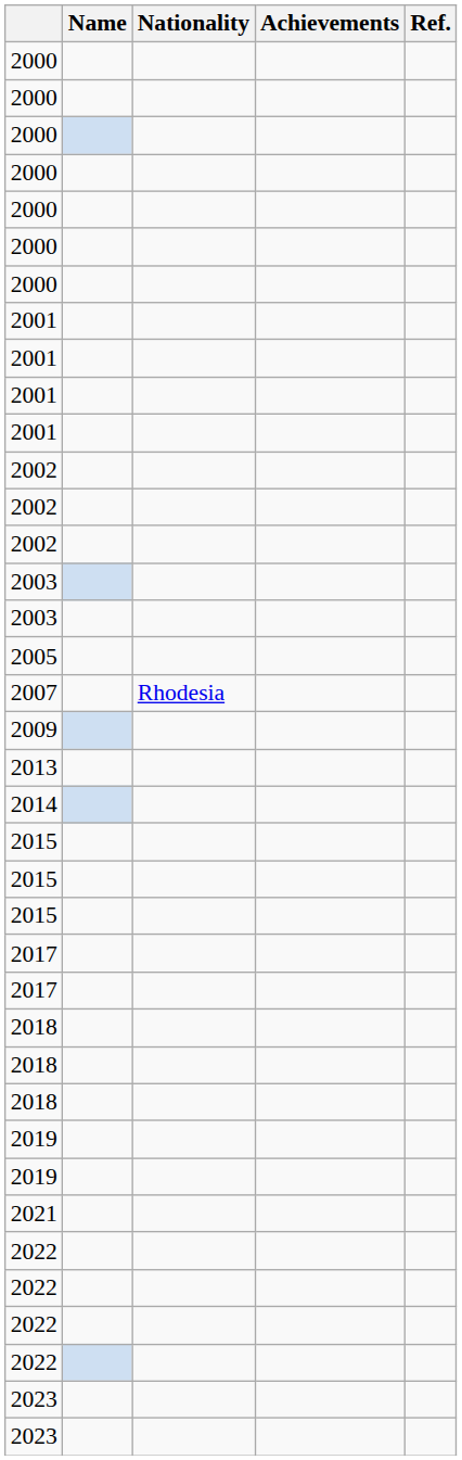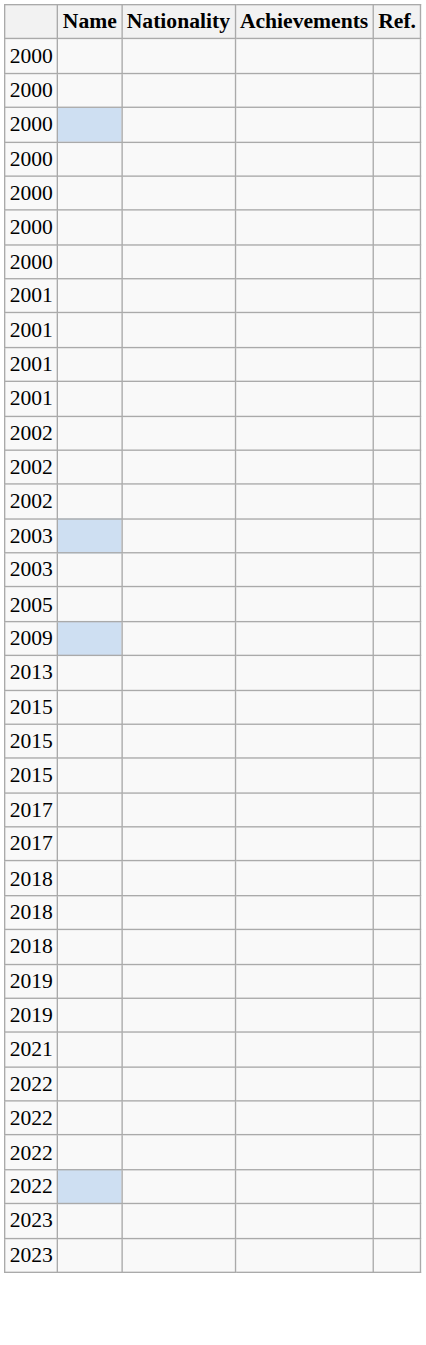- row: 2007 | Rhodesia
- row: 2014
